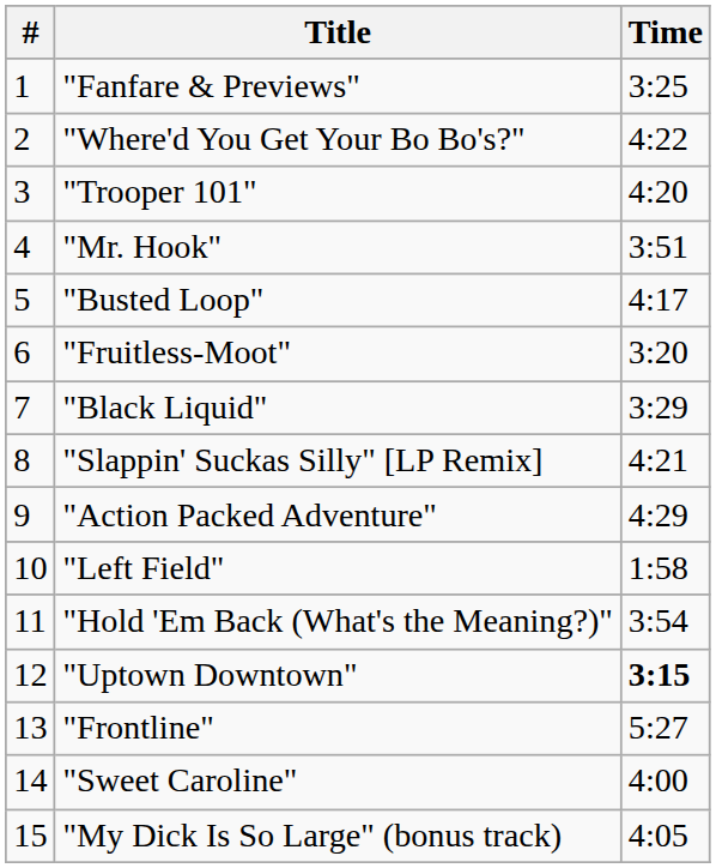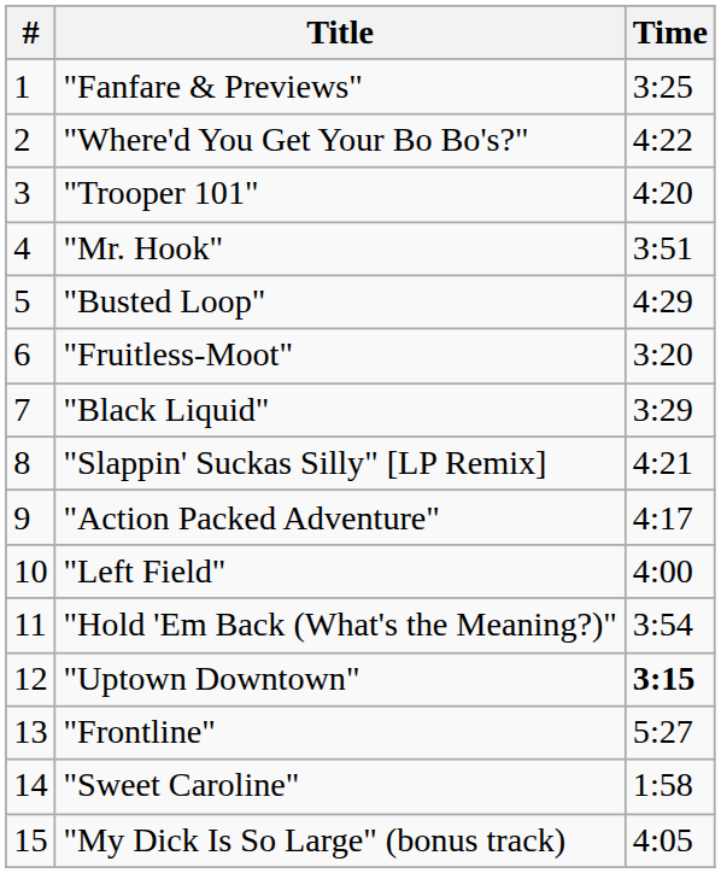"Busted Loop" | Time: 4:17 -> 4:29
"Action Packed Adventure" | Time: 4:29 -> 4:17
"Left Field" | Time: 1:58 -> 4:00
"Sweet Caroline" | Time: 4:00 -> 1:58
